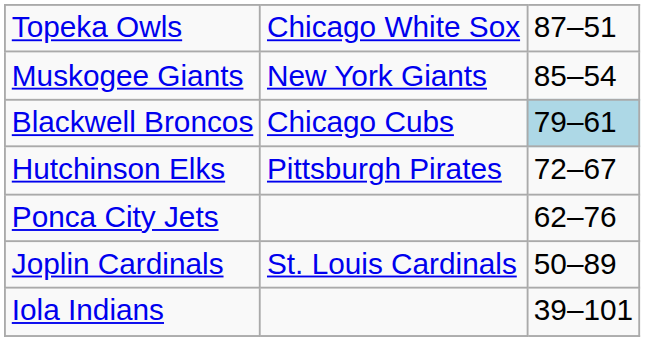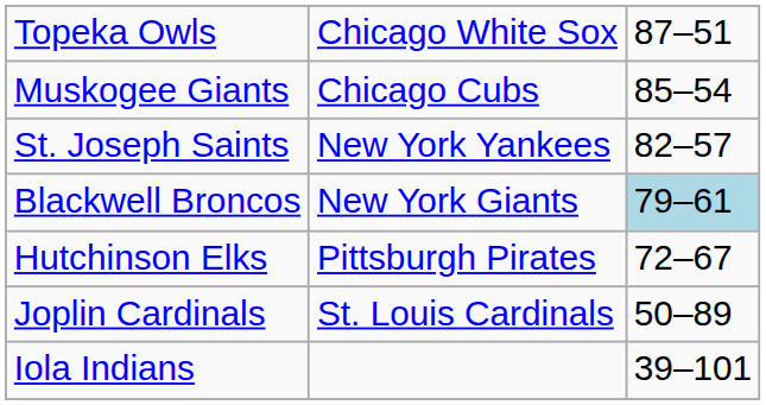Muskogee Giants | column 2: New York Giants -> Chicago Cubs
+ row: St. Joseph Saints | New York Yankees | 82–57
Blackwell Broncos | column 2: Chicago Cubs -> New York Giants
- row: Ponca City Jets | 62–76
